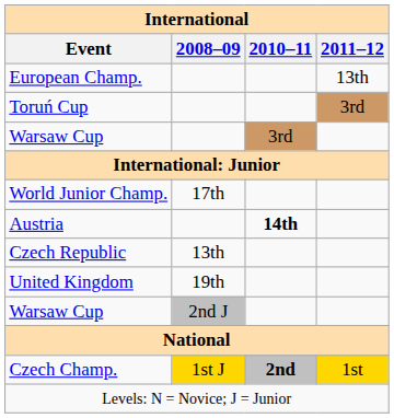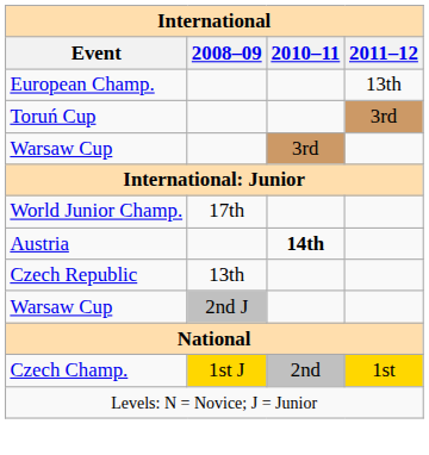- row: United Kingdom | 19th
Czech Champ. | 2010–11: bold -> normal
